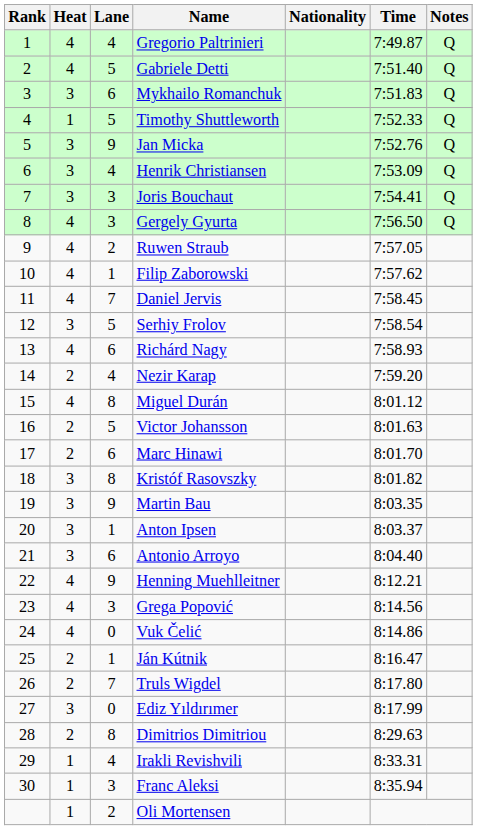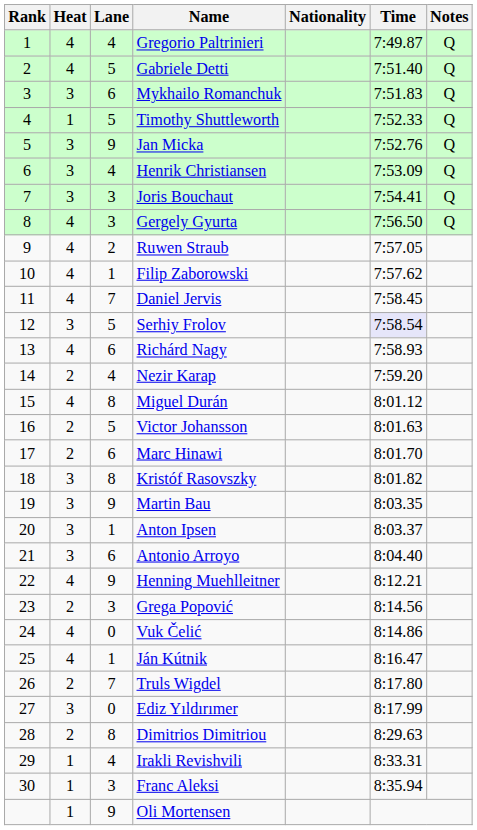Serhiy Frolov | Time: no background -> lavender background
Grega Popović | Heat: 4 -> 2
Ján Kútnik | Heat: 2 -> 4
Oli Mortensen | Lane: 2 -> 9
